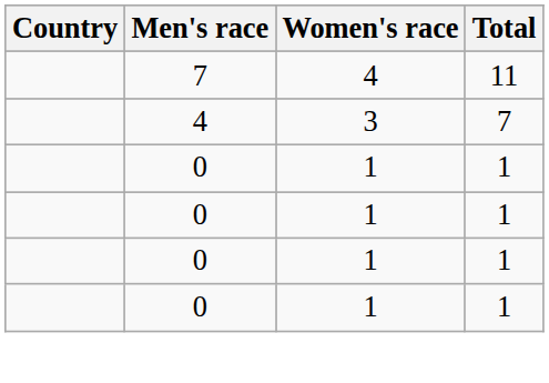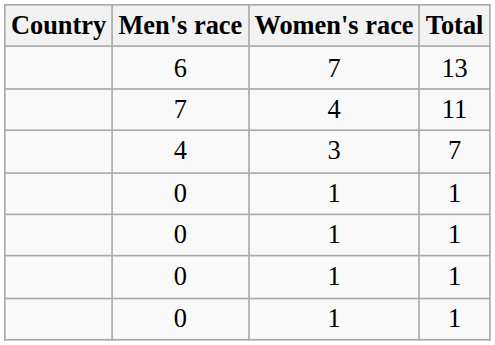+ row: 6 | 7 | 13
